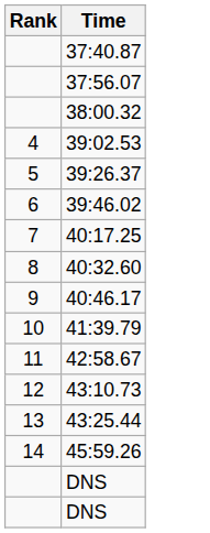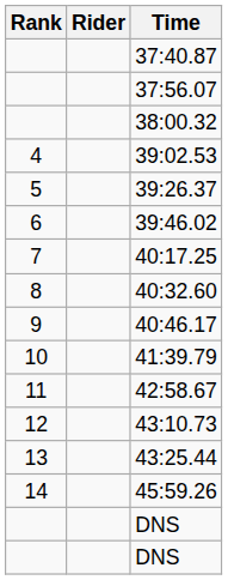+ column: Rider
